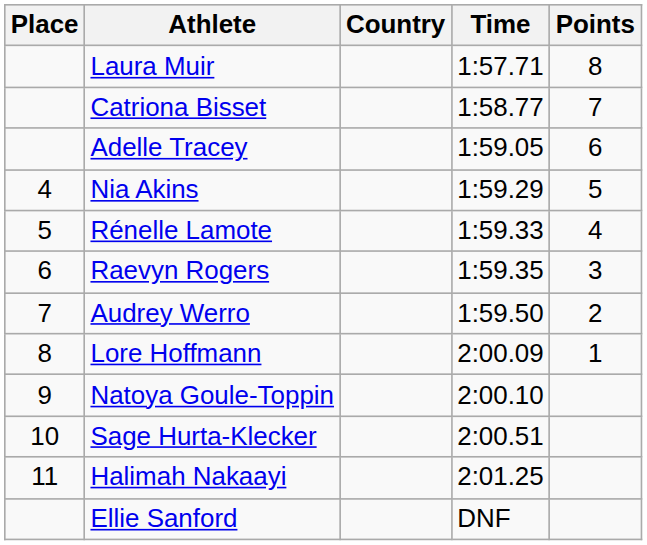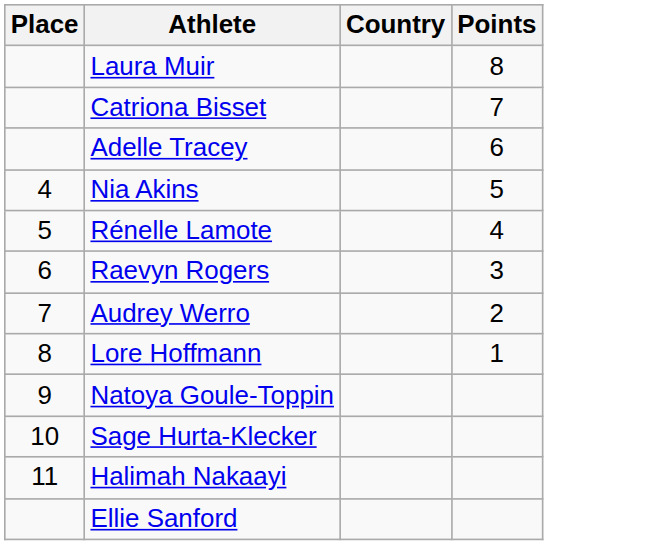- column: Time | 1:57.71 | 1:58.77 | 1:59.05 | 1:59.29 | 1:59.33 | 1:59.35 | 1:59.50 | 2:00.09 | 2:00.10 | 2:00.51 | 2:01.25 | DNF
